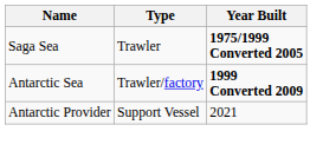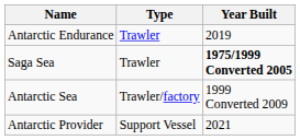+ row: Antarctic Endurance | Trawler | 2019
Antarctic Sea | Year Built: bold -> normal
